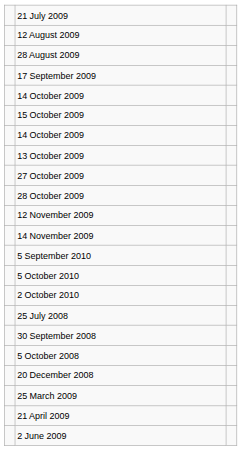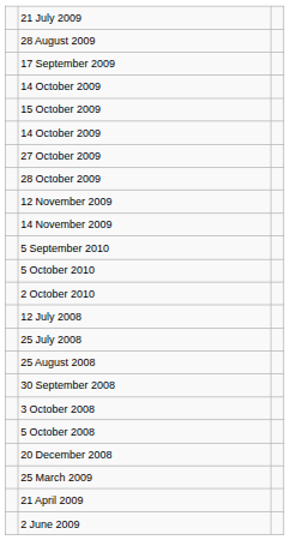- row: 12 August 2009
- row: 13 October 2009
+ row: 12 July 2008
+ row: 25 August 2008
+ row: 3 October 2008
